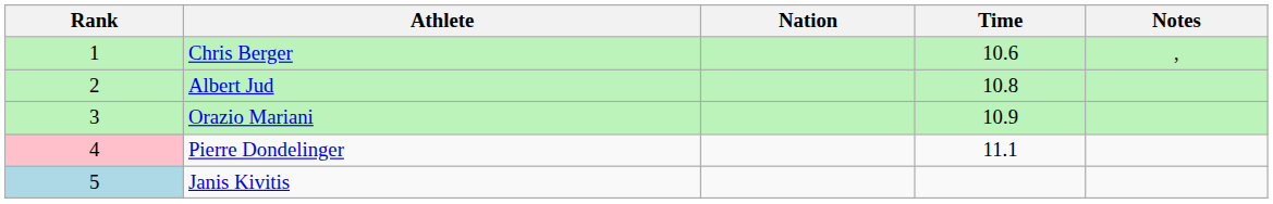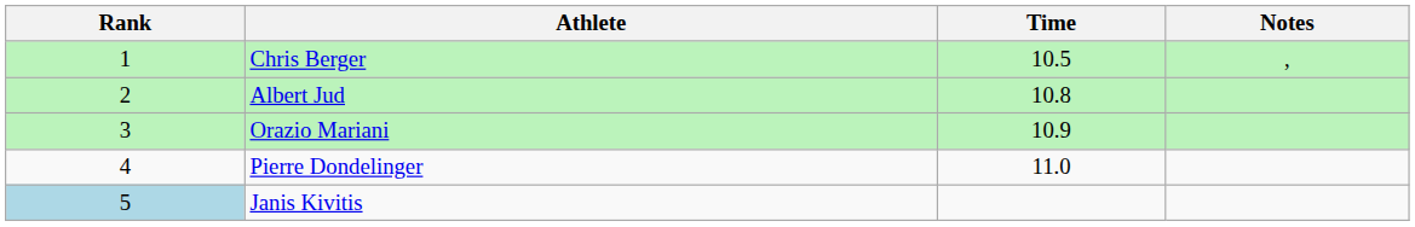- column: Nation
Chris Berger | Time: 10.6 -> 10.5
Pierre Dondelinger | Rank: pink background -> no background
Pierre Dondelinger | Time: 11.1 -> 11.0
